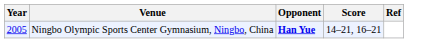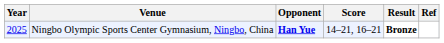+ column: Result | Bronze
Ningbo Olympic Sports Center Gymnasium, Ningbo, China | Year: 2005 -> 2025
